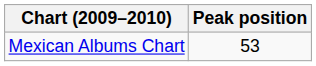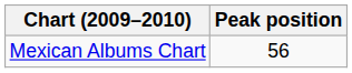Mexican Albums Chart | Peak position: 53 -> 56
